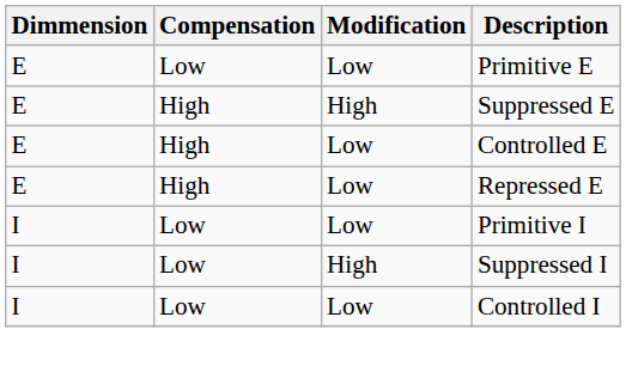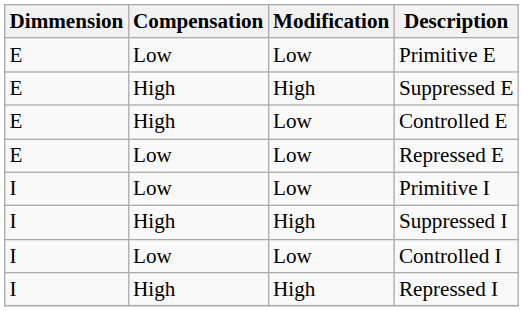Repressed E | Compensation: High -> Low
Suppressed I | Compensation: Low -> High
+ row: I | High | High | Repressed I
